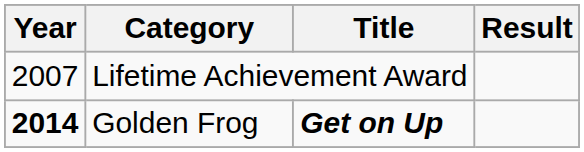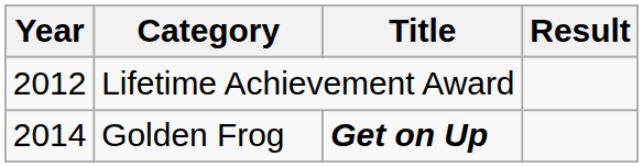Lifetime Achievement Award | Year: 2007 -> 2012
Golden Frog | Year: bold -> normal
